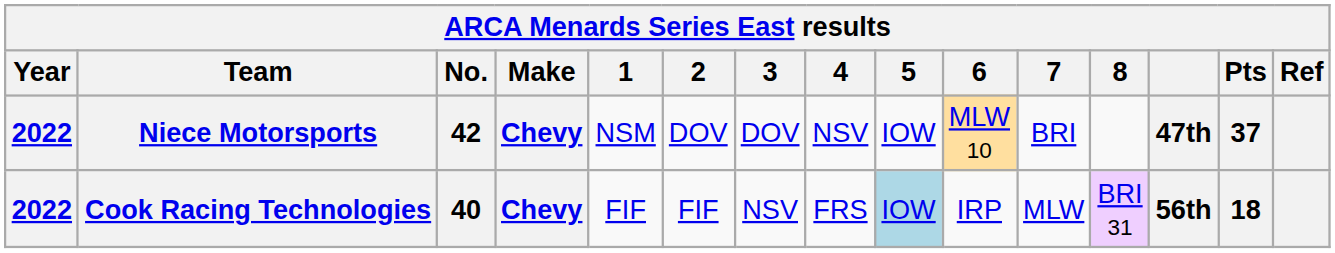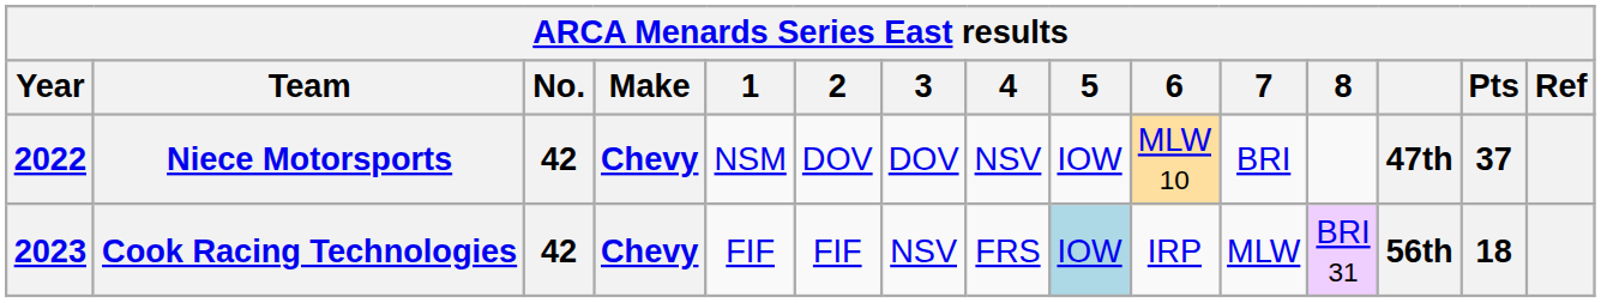Cook Racing Technologies | Year: 2022 -> 2023
Cook Racing Technologies | No.: 40 -> 42
